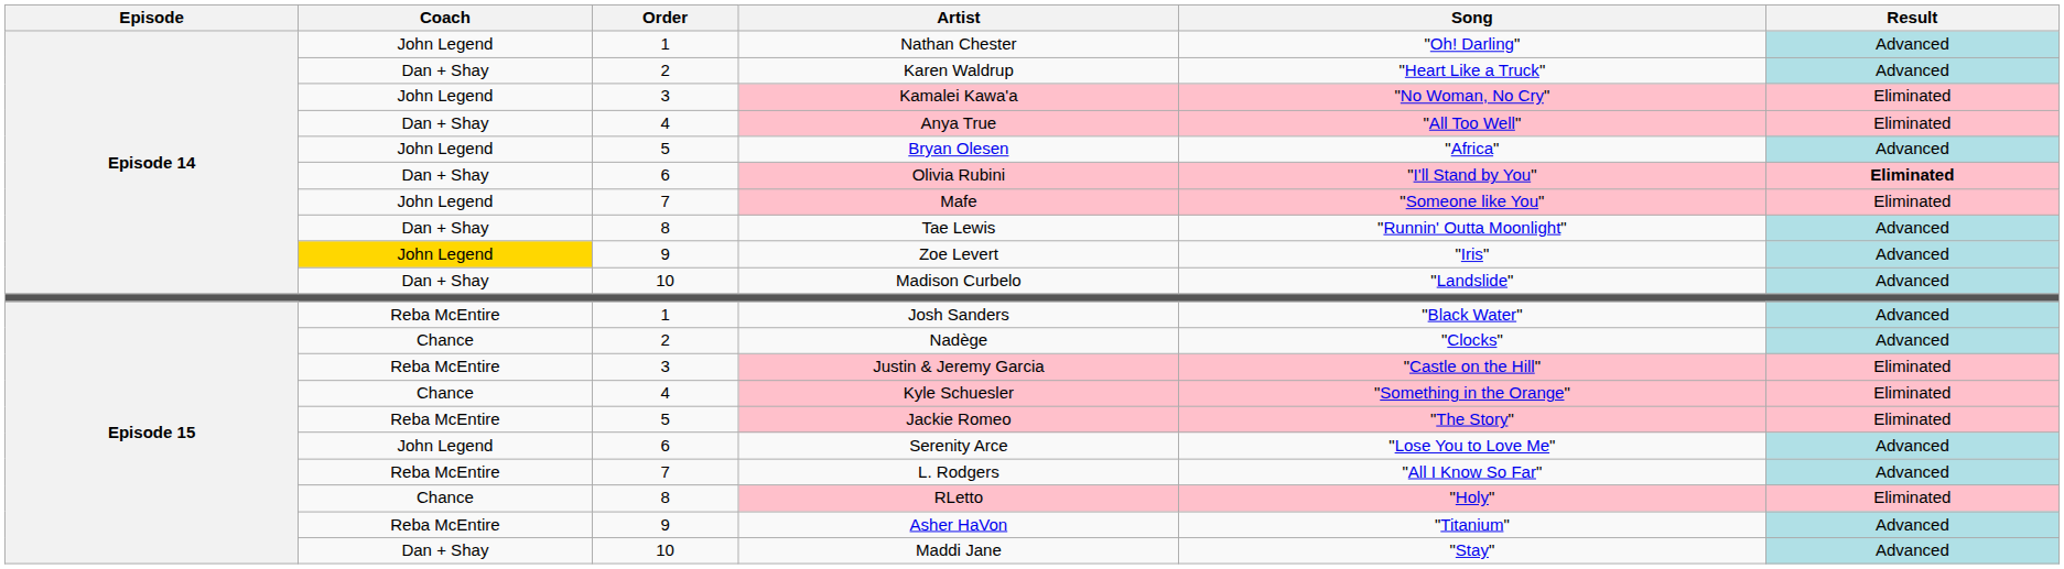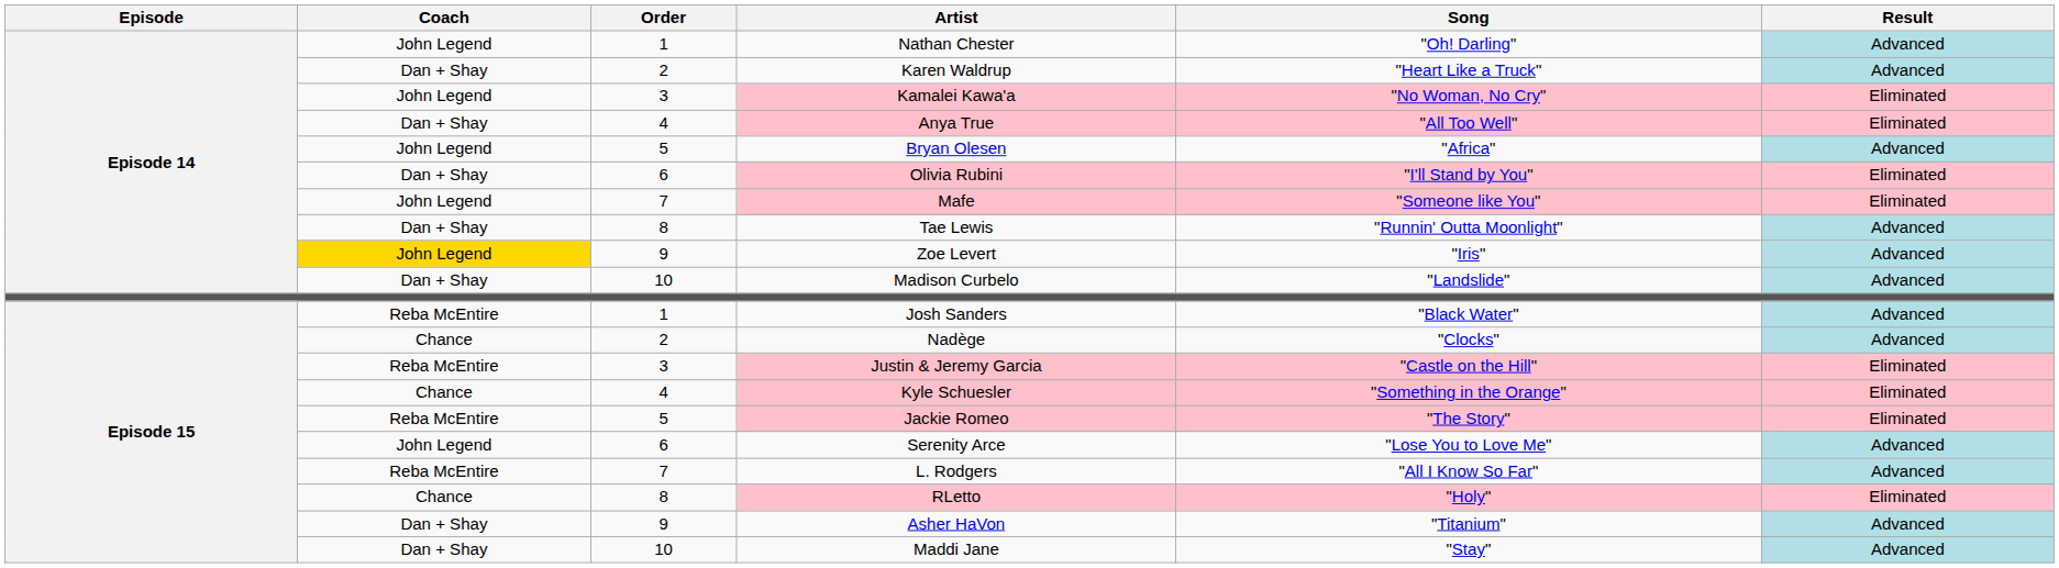Olivia Rubini | Result: bold -> normal
Asher HaVon | Coach: Reba McEntire -> Dan + Shay
